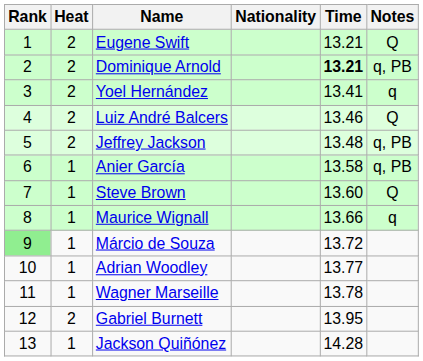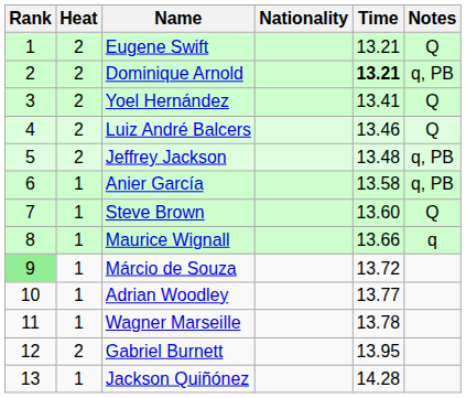Yoel Hernández | Notes: q -> Q
